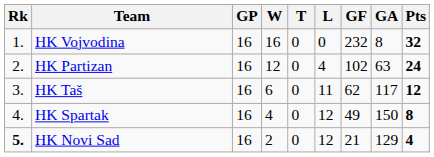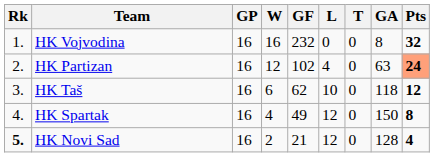columns swapped: T <-> GF
HK Partizan | Pts: no background -> lightsalmon background
HK Taš | L: 11 -> 10
HK Taš | GA: 117 -> 118
HK Novi Sad | GA: 129 -> 128
